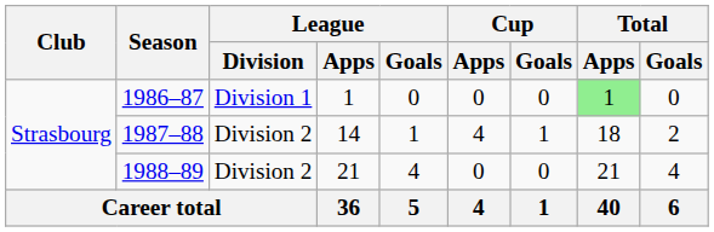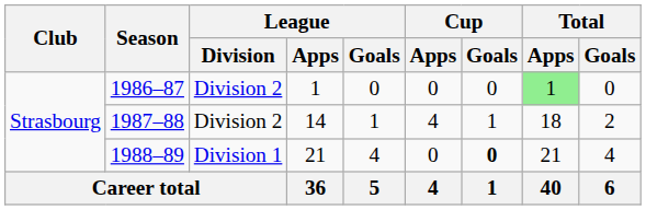1986–87 | League / Division: Division 1 -> Division 2
1988–89 | League / Division: Division 2 -> Division 1
1988–89 | Cup / Goals: normal -> bold
